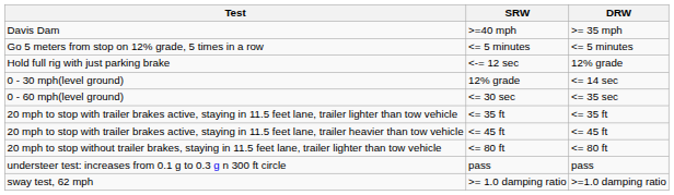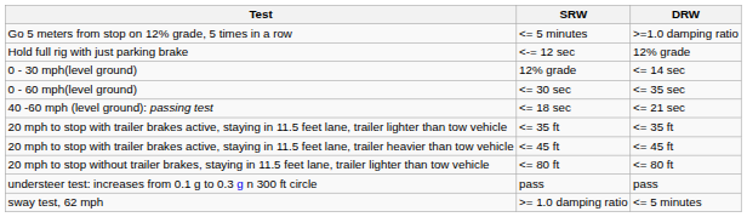- row: Davis Dam | >=40 mph | >= 35 mph
Go 5 meters from stop on 12% grade, 5 times in a row | DRW: <= 5 minutes -> >=1.0 damping ratio
+ row: 40 -60 mph (level ground): passing test | <= 18 sec | <= 21 sec
sway test, 62 mph | DRW: >=1.0 damping ratio -> <= 5 minutes
